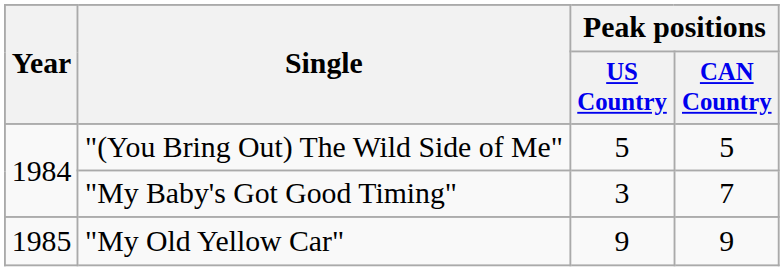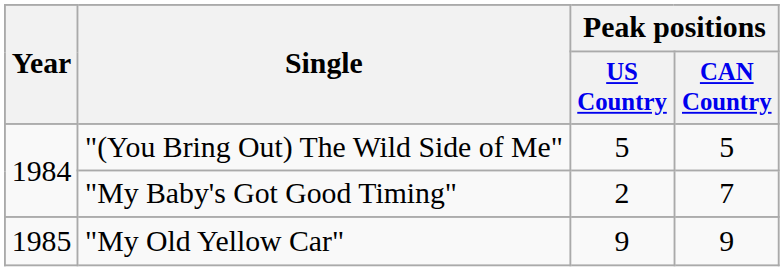"My Baby's Got Good Timing" | Peak positions / US Country: 3 -> 2
